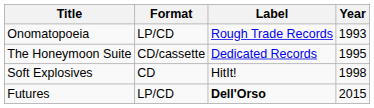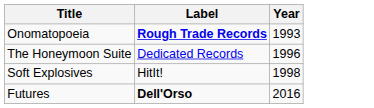- column: Format | LP/CD | CD/cassette | CD | LP/CD
Onomatopoeia | Label: normal -> bold
The Honeymoon Suite | Year: 1995 -> 1996
Futures | Year: 2015 -> 2016
